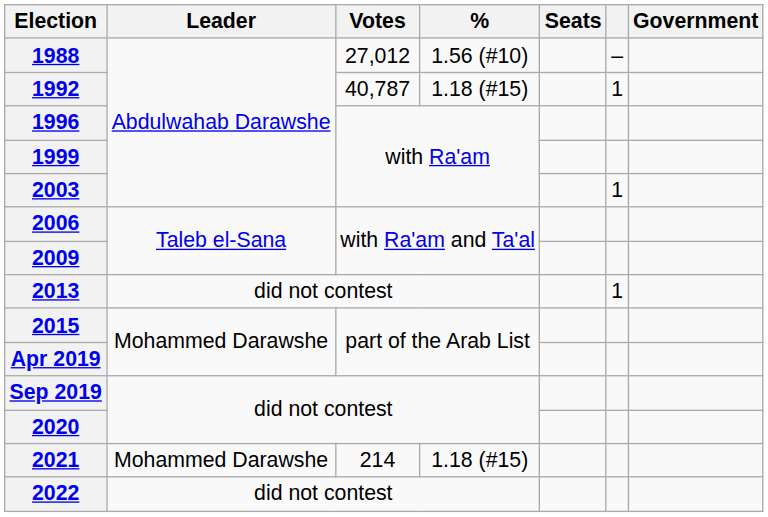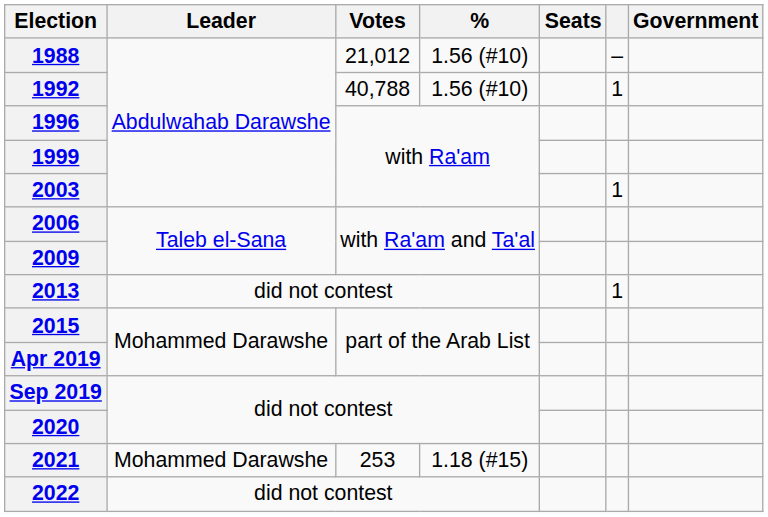1988 | Votes: 27,012 -> 21,012
1992 | Votes: 40,787 -> 40,788
1992 | %: 1.18 (#15) -> 1.56 (#10)
2021 | Votes: 214 -> 253
